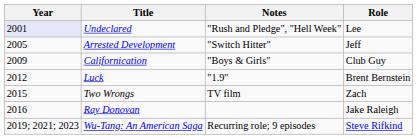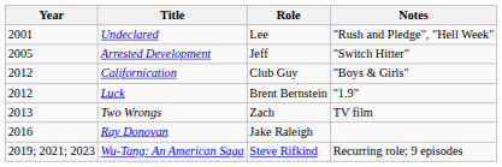columns swapped: Role <-> Notes
Undeclared | Year: lavender background -> no background
Californication | Year: 2009 -> 2012
Two Wrongs | Year: 2015 -> 2013
